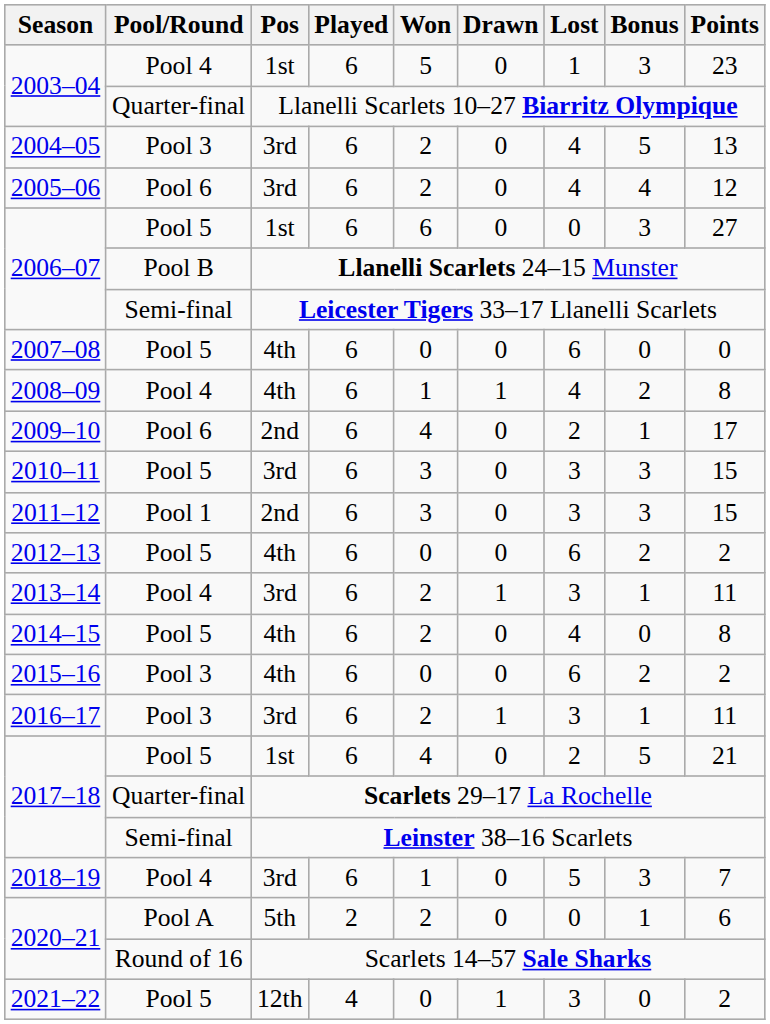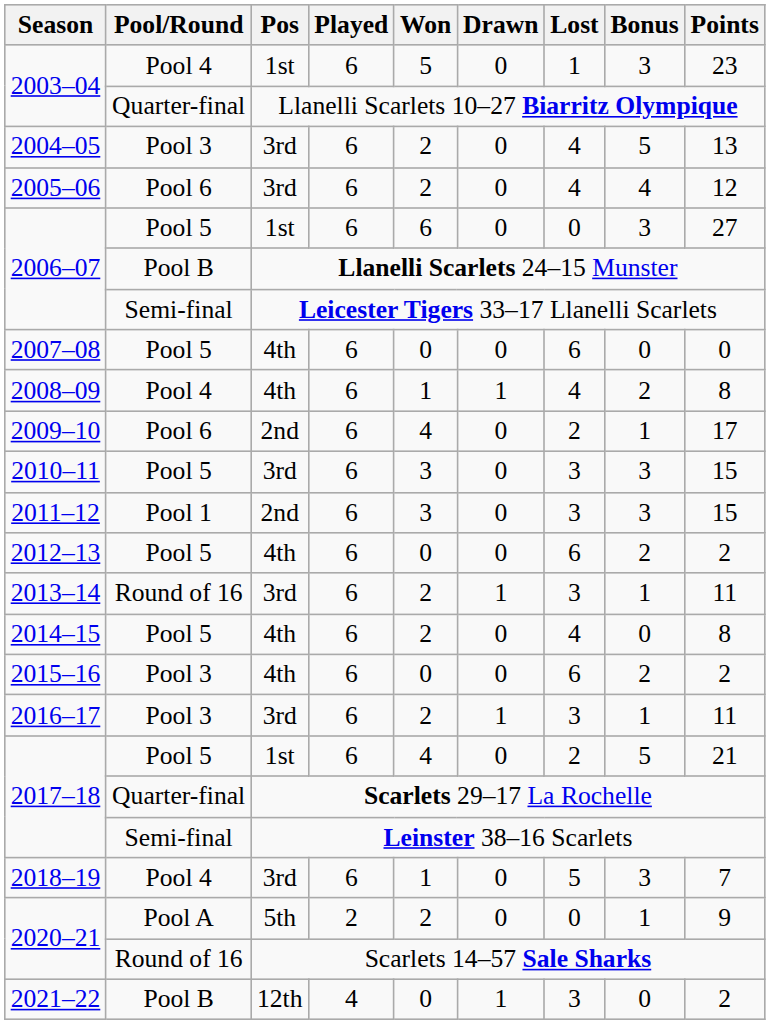2013–14 | Pool/Round: Pool 4 -> Round of 16
2020–21 / 5th | Points: 6 -> 9
2021–22 | Pool/Round: Pool 5 -> Pool B
